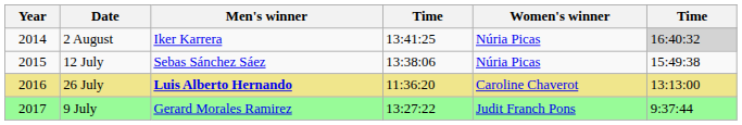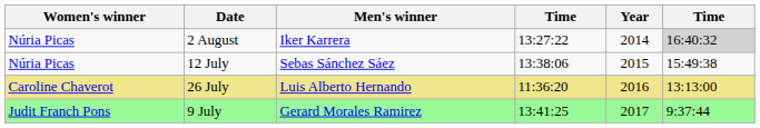columns swapped: Year <-> Women's winner
2 August | column 4: 13:41:25 -> 13:27:22
26 July | Men's winner: bold -> normal
9 July | column 4: 13:27:22 -> 13:41:25
